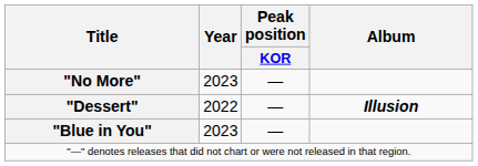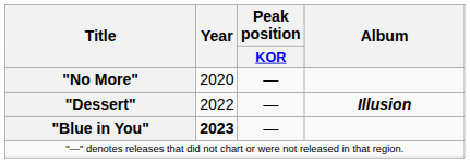"No More" | Year: 2023 -> 2020
"Blue in You" | Year: normal -> bold
